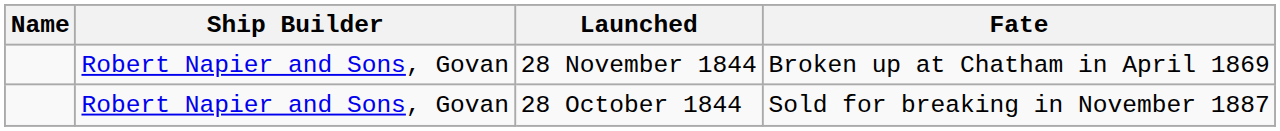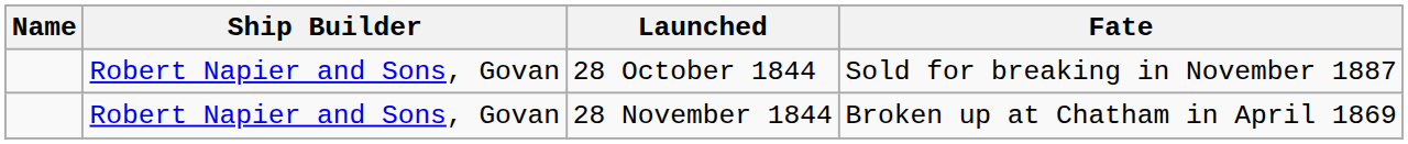rows swapped: 28 October 1844 <-> 28 November 1844
